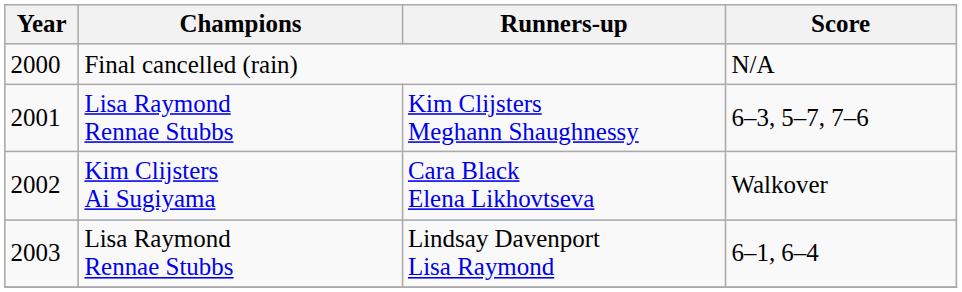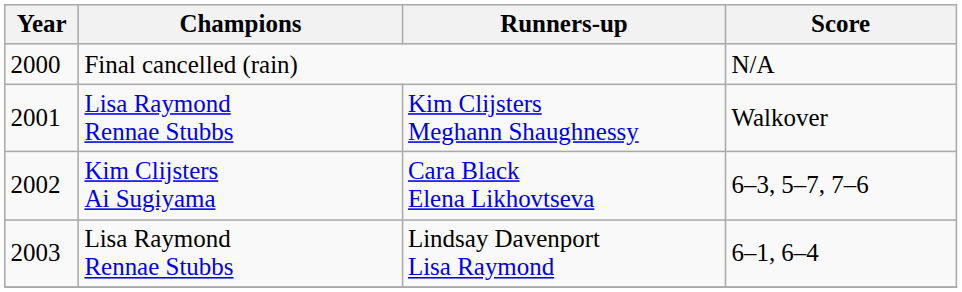Kim Clijsters Meghann Shaughnessy | Score: 6–3, 5–7, 7–6 -> Walkover
Cara Black Elena Likhovtseva | Score: Walkover -> 6–3, 5–7, 7–6
